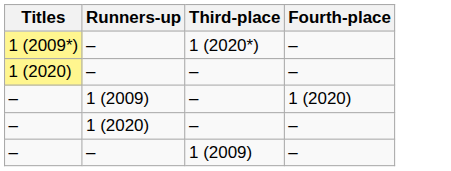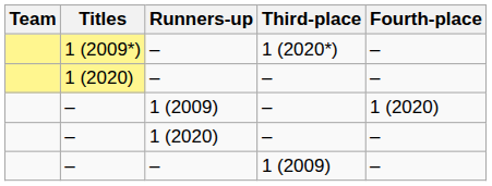+ column: Team
